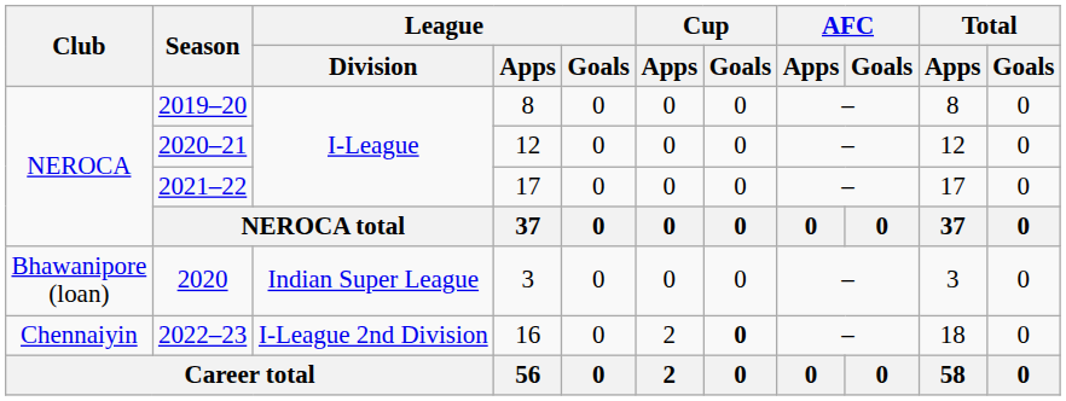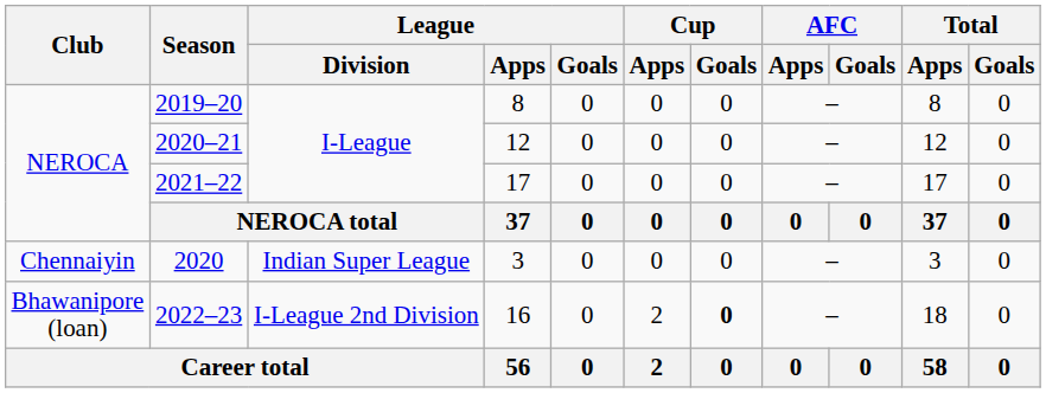2020 | Club: Bhawanipore (loan) -> Chennaiyin
2022–23 | Club: Chennaiyin -> Bhawanipore (loan)
